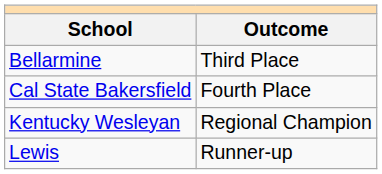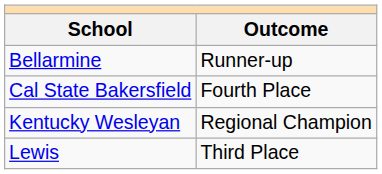Bellarmine | Outcome: Third Place -> Runner-up
Lewis | Outcome: Runner-up -> Third Place
